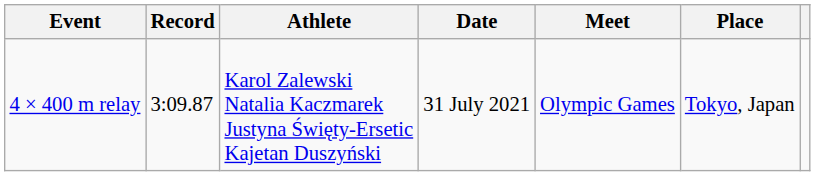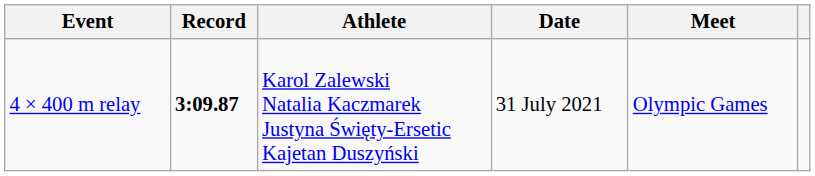- column: Place | Tokyo, Japan
4 × 400 m relay | Record: normal -> bold
